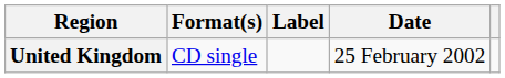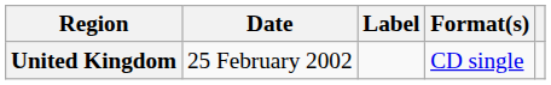columns swapped: Date <-> Format(s)
